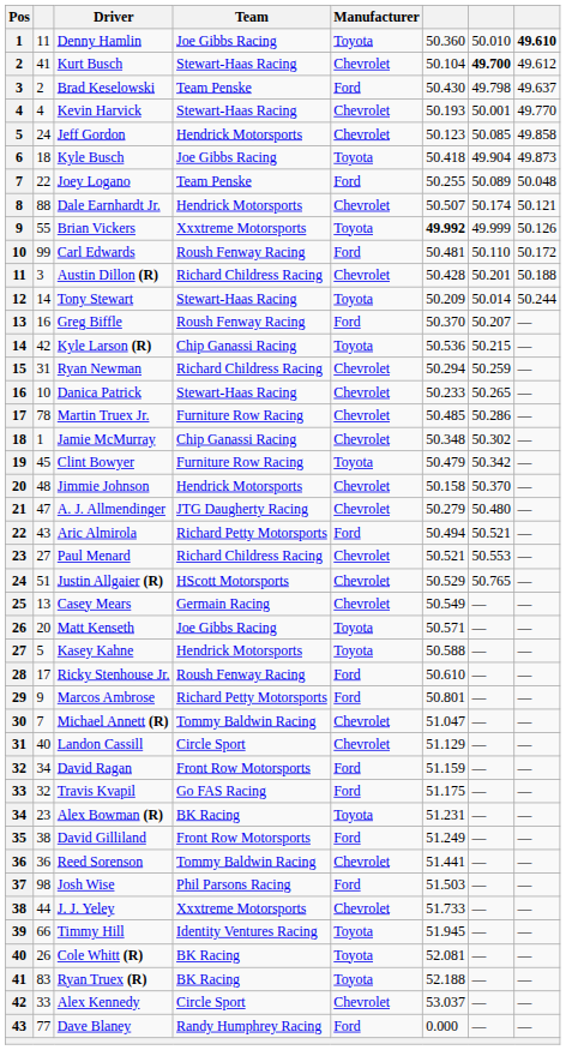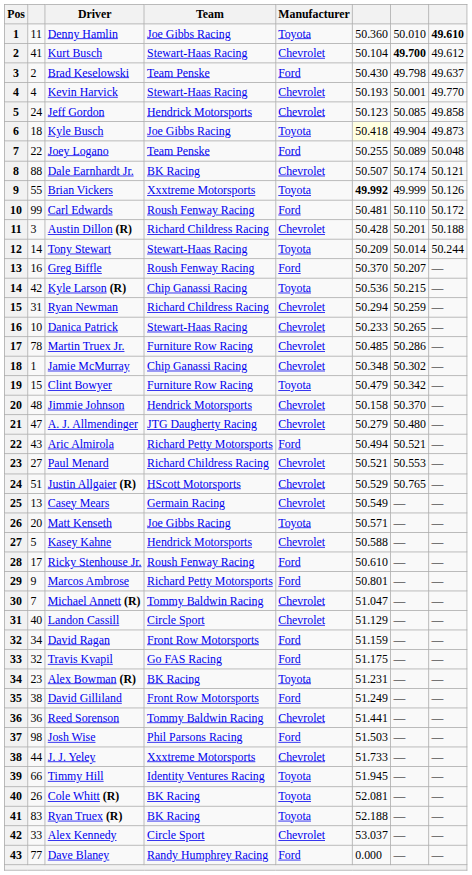Kyle Busch | column 6: no background -> lightyellow background
Dale Earnhardt Jr. | Team: Hendrick Motorsports -> BK Racing
Clint Bowyer | column 2: 45 -> 15
Kasey Kahne | Manufacturer: Toyota -> Chevrolet
